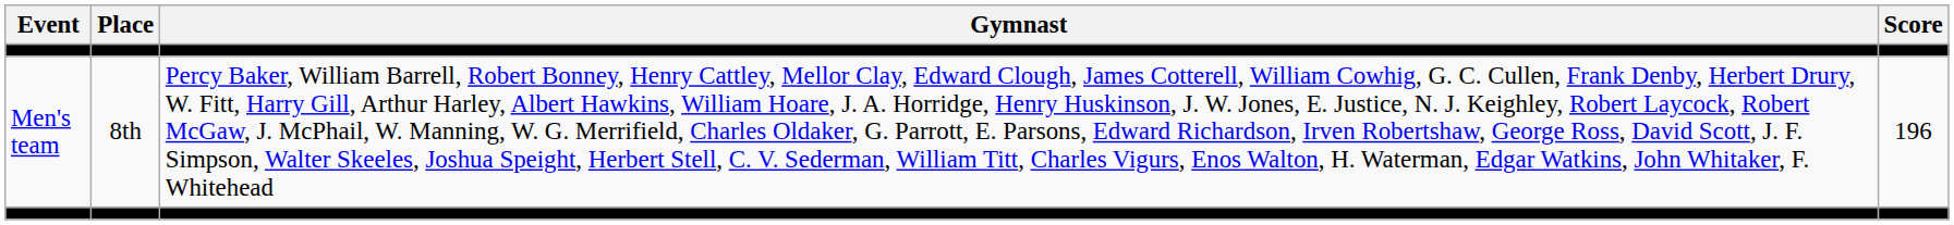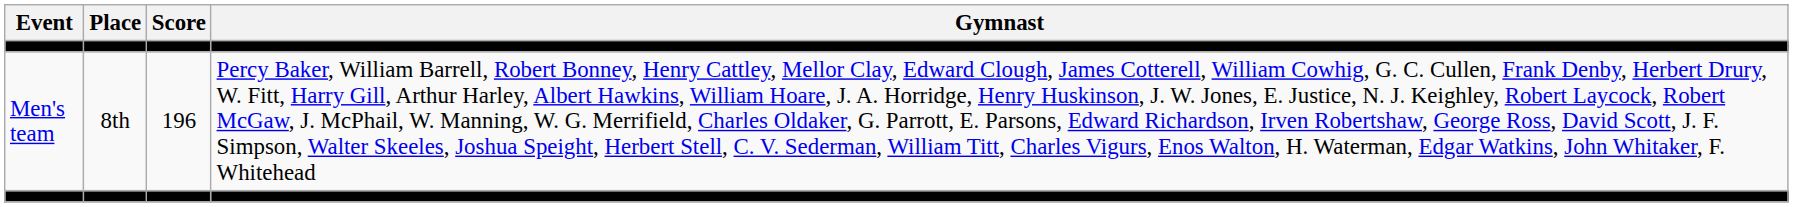columns swapped: Gymnast <-> Score
